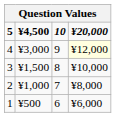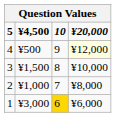4 | ¥4,500: ¥3,000 -> ¥500
1 | ¥4,500: ¥500 -> ¥3,000
1 | 10: no background -> gold background
